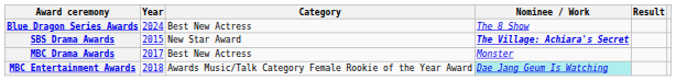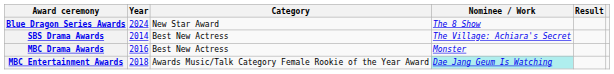Blue Dragon Series Awards | Category: Best New Actress -> New Star Award
SBS Drama Awards | Year: 2015 -> 2014
SBS Drama Awards | Category: New Star Award -> Best New Actress
SBS Drama Awards | Nominee / Work: bold -> normal
MBC Drama Awards | Year: 2017 -> 2016
